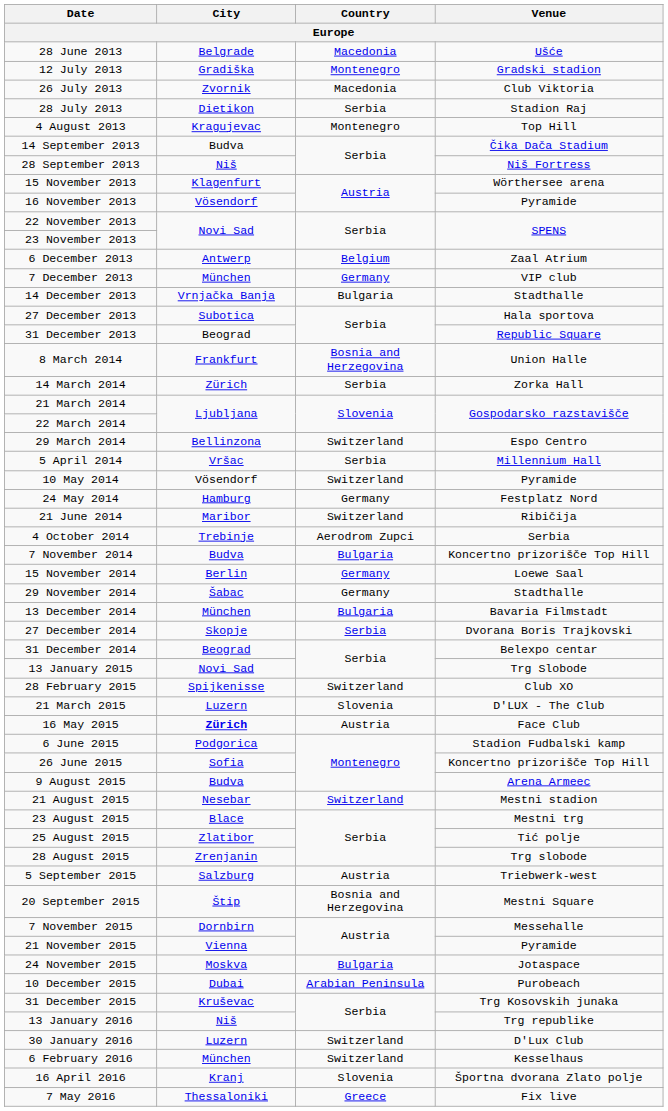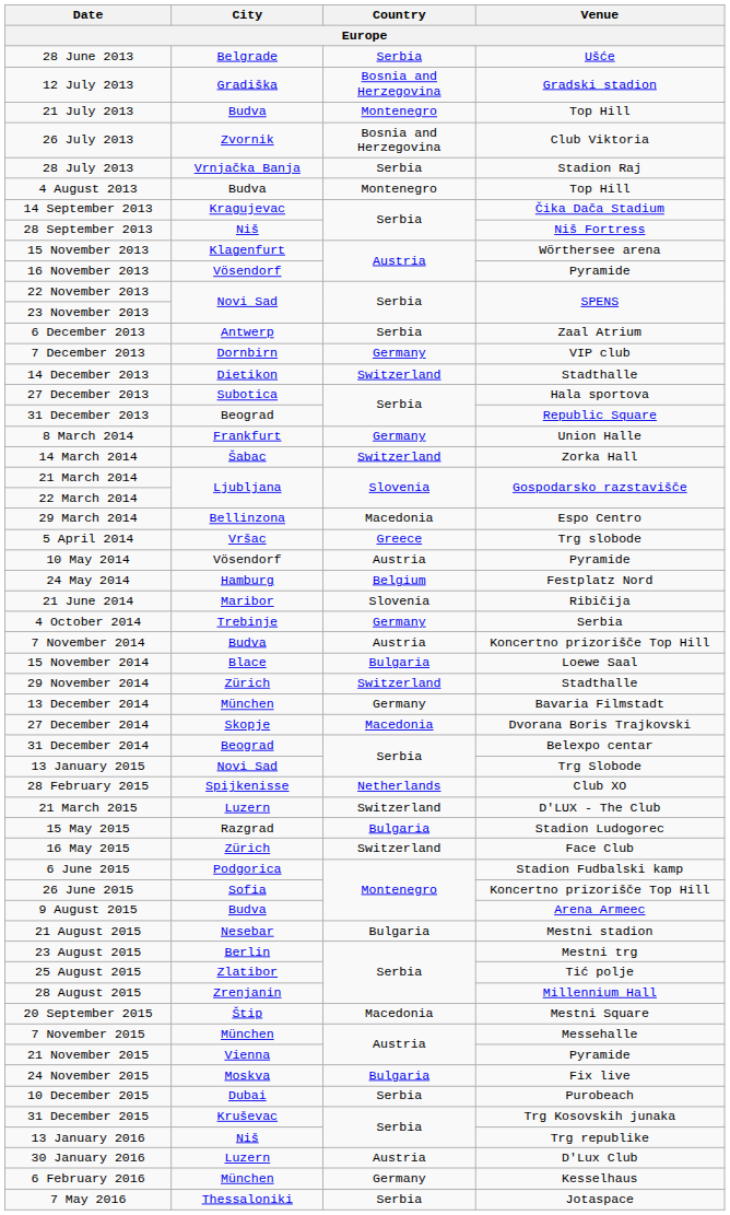28 June 2013 | Country: Macedonia -> Serbia
12 July 2013 | Country: Montenegro -> Bosnia and Herzegovina
+ row: 21 July 2013 | Budva | Montenegro | Top Hill
26 July 2013 | Country: Macedonia -> Bosnia and Herzegovina
28 July 2013 | City: Dietikon -> Vrnjačka Banja
4 August 2013 | City: Kragujevac -> Budva
14 September 2013 | City: Budva -> Kragujevac
6 December 2013 | Country: Belgium -> Serbia
7 December 2013 | City: München -> Dornbirn
14 December 2013 | City: Vrnjačka Banja -> Dietikon
14 December 2013 | Country: Bulgaria -> Switzerland
8 March 2014 | Country: Bosnia and Herzegovina -> Germany
14 March 2014 | City: Zürich -> Šabac
14 March 2014 | Country: Serbia -> Switzerland
29 March 2014 | Country: Switzerland -> Macedonia
5 April 2014 | Country: Serbia -> Greece
5 April 2014 | Venue: Millennium Hall -> Trg slobode
10 May 2014 | Country: Switzerland -> Austria
24 May 2014 | Country: Germany -> Belgium
21 June 2014 | Country: Switzerland -> Slovenia
4 October 2014 | Country: Aerodrom Zupci -> Germany
7 November 2014 | Country: Bulgaria -> Austria
15 November 2014 | City: Berlin -> Blace
15 November 2014 | Country: Germany -> Bulgaria
29 November 2014 | City: Šabac -> Zürich
29 November 2014 | Country: Germany -> Switzerland
13 December 2014 | Country: Bulgaria -> Germany
27 December 2014 | Country: Serbia -> Macedonia
28 February 2015 | Country: Switzerland -> Netherlands
21 March 2015 | Country: Slovenia -> Switzerland
+ row: 15 May 2015 | Razgrad | Bulgaria | Stadion Ludogorec
16 May 2015 | City: bold -> normal
16 May 2015 | Country: Austria -> Switzerland
21 August 2015 | Country: Switzerland -> Bulgaria
23 August 2015 | City: Blace -> Berlin
28 August 2015 | Venue: Trg slobode -> Millennium Hall
- row: 5 September 2015 | Salzburg | Austria | Triebwerk-west
20 September 2015 | Country: Bosnia and Herzegovina -> Macedonia
7 November 2015 | City: Dornbirn -> München
24 November 2015 | Venue: Jotaspace -> Fix live
10 December 2015 | Country: Arabian Peninsula -> Serbia
30 January 2016 | Country: Switzerland -> Austria
6 February 2016 | Country: Switzerland -> Germany
- row: 16 April 2016 | Kranj | Slovenia | Športna dvorana Zlato polje
7 May 2016 | Country: Greece -> Serbia
7 May 2016 | Venue: Fix live -> Jotaspace
